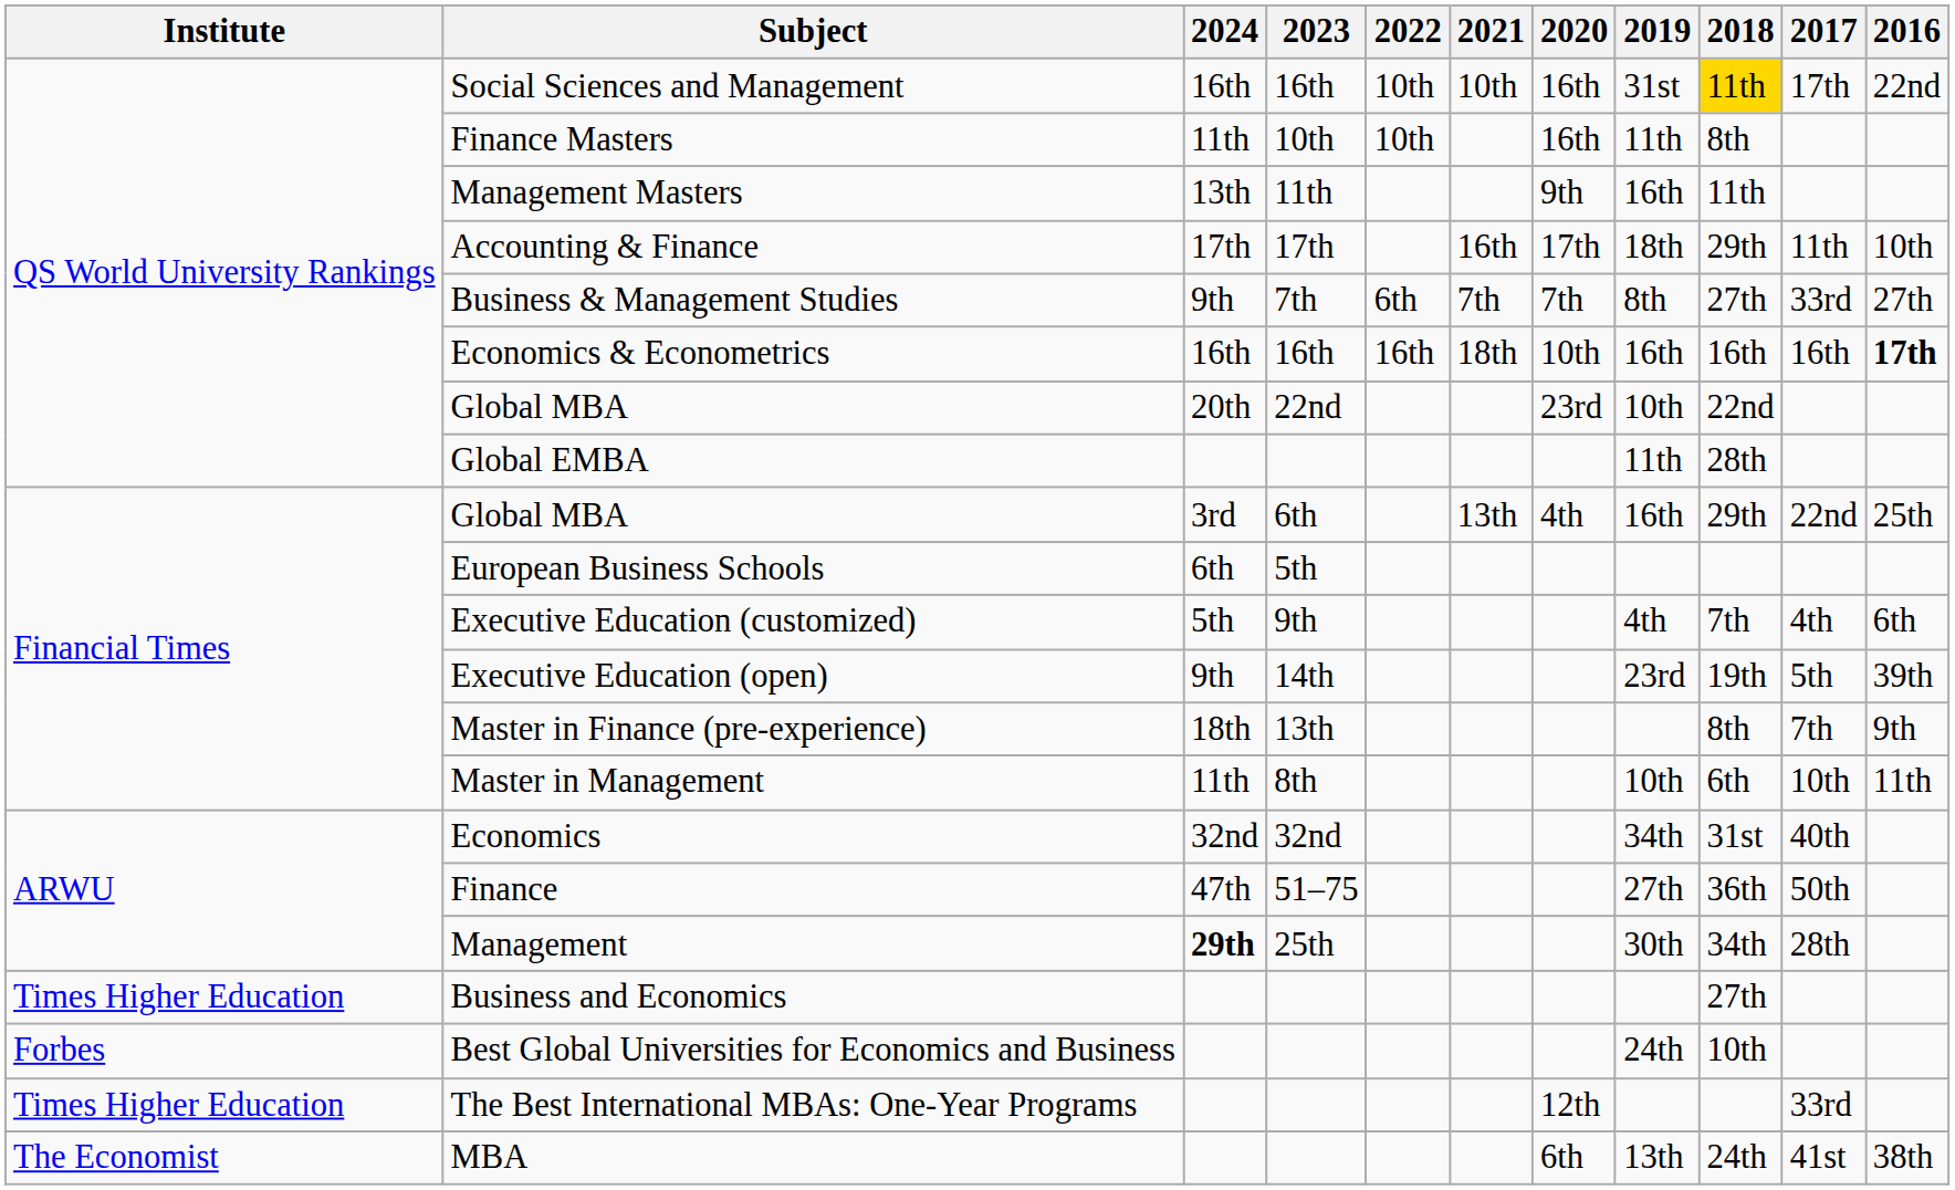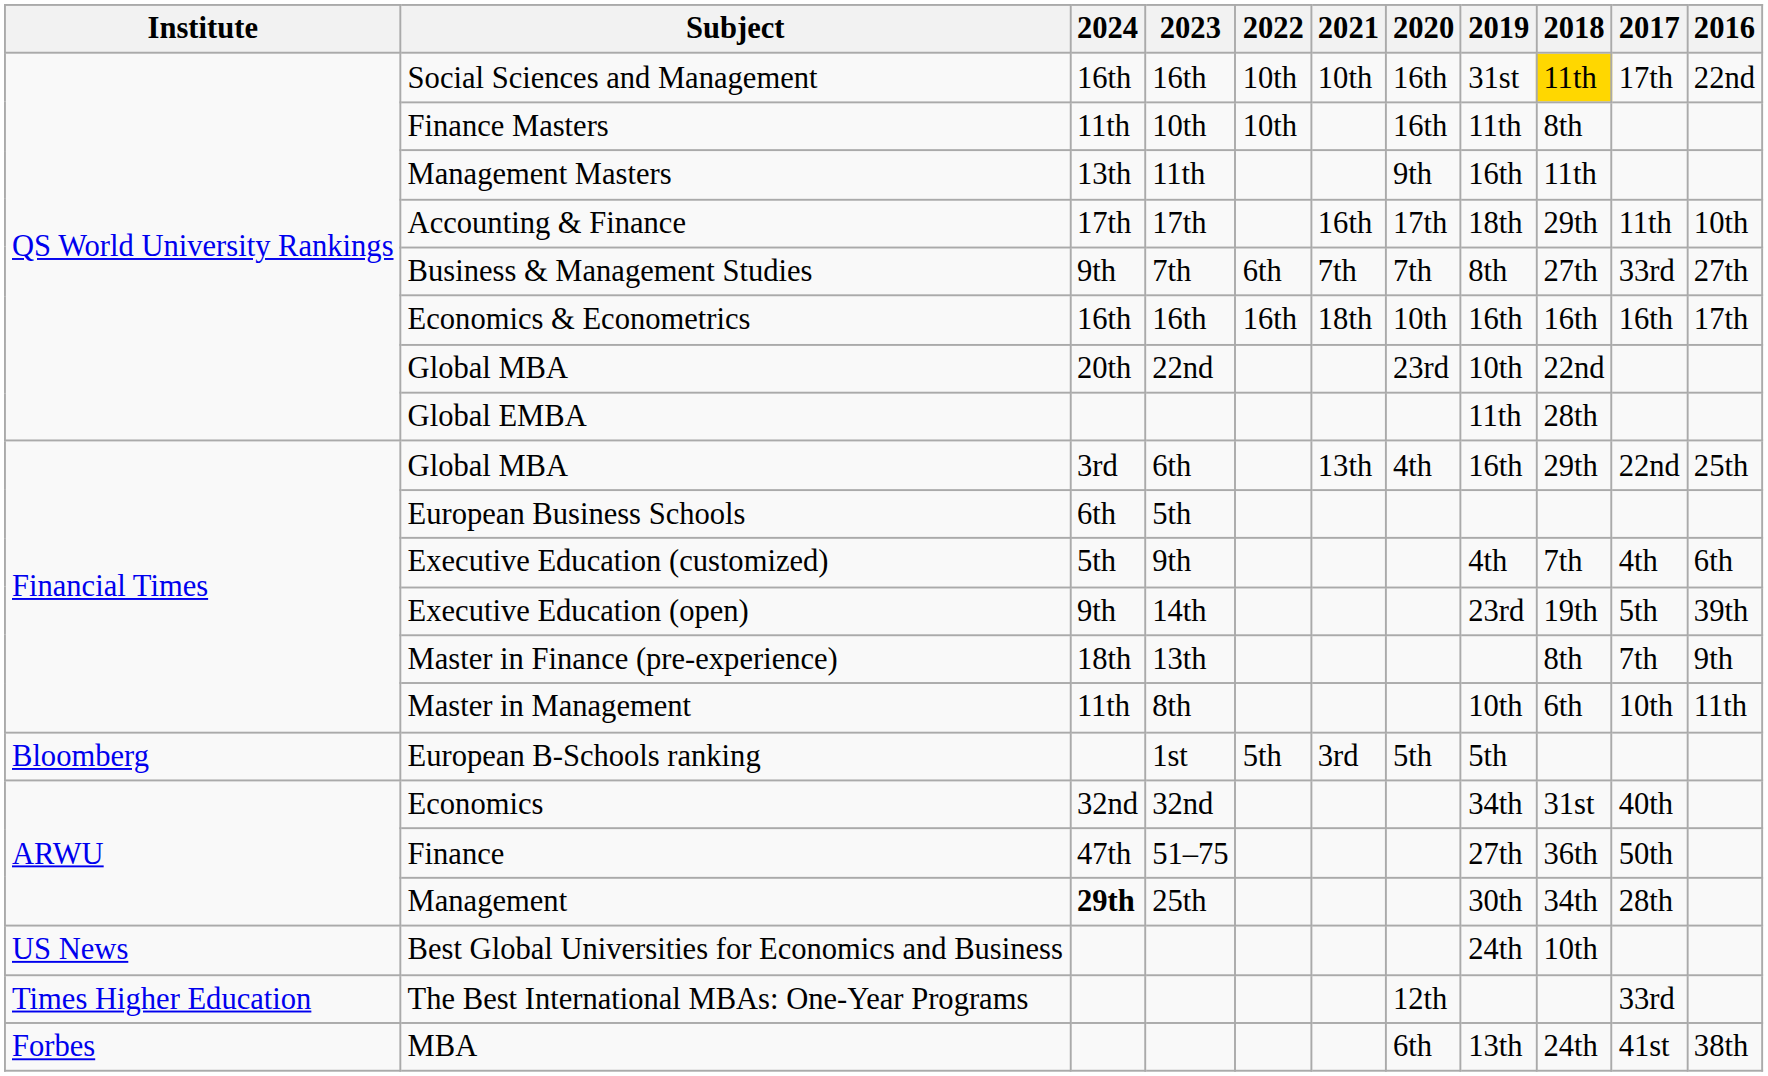Economics & Econometrics | 2016: bold -> normal
+ row: Bloomberg | European B-Schools ranking | 1st | 5th | 3rd | 5th | 5th
- row: Times Higher Education | Business and Economics | 27th
Best Global Universities for Economics and Business | Institute: Forbes -> US News
MBA | Institute: The Economist -> Forbes
